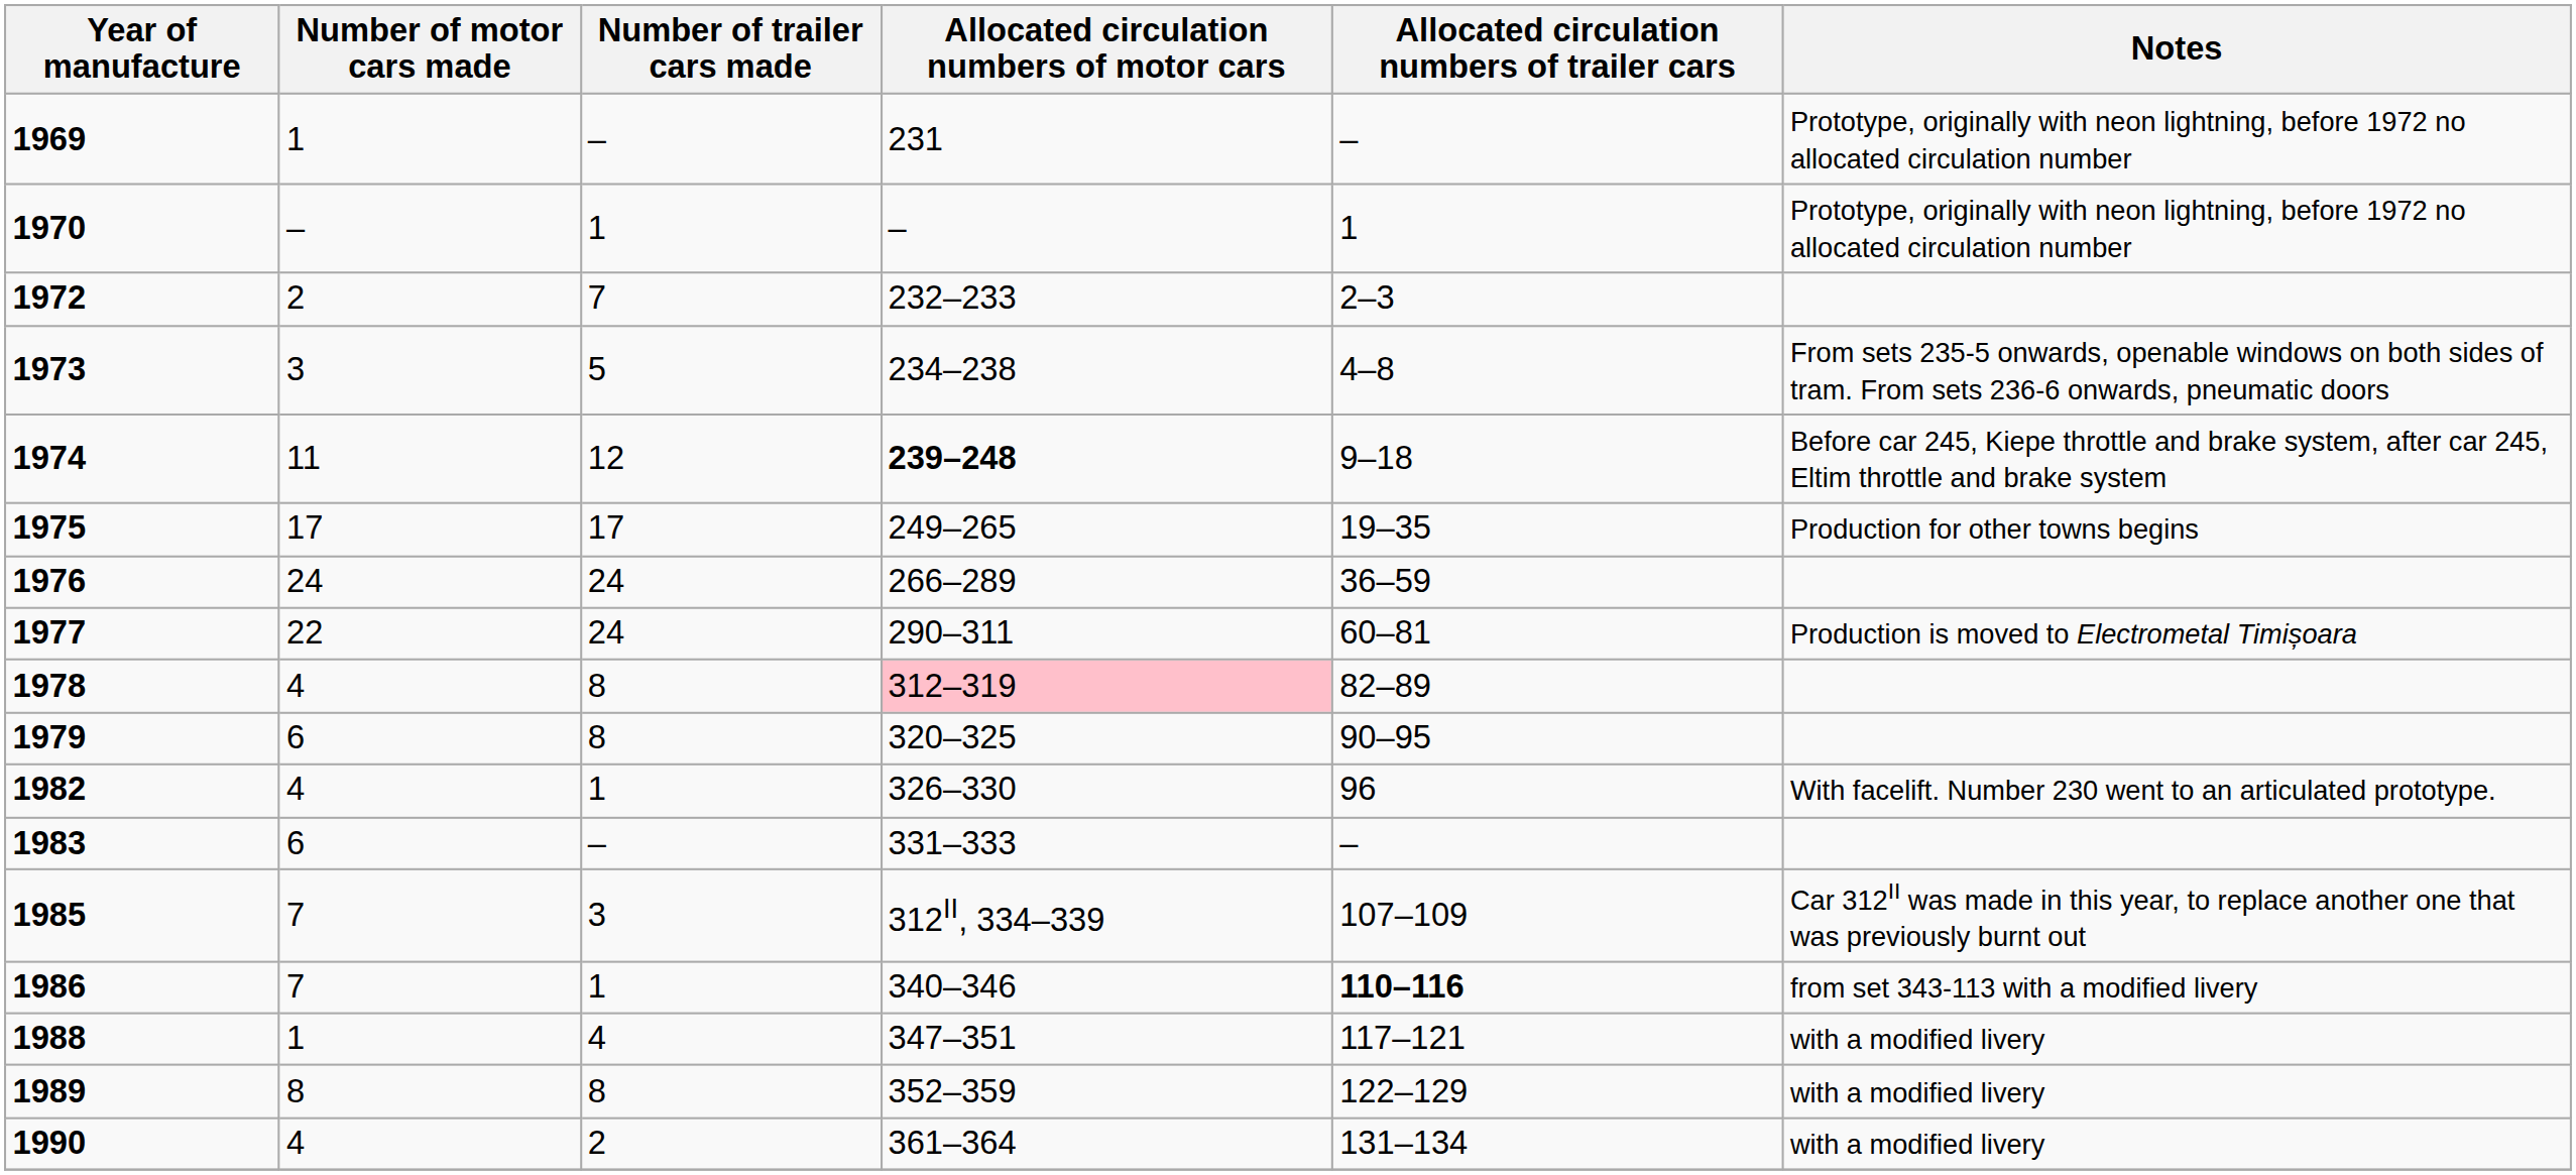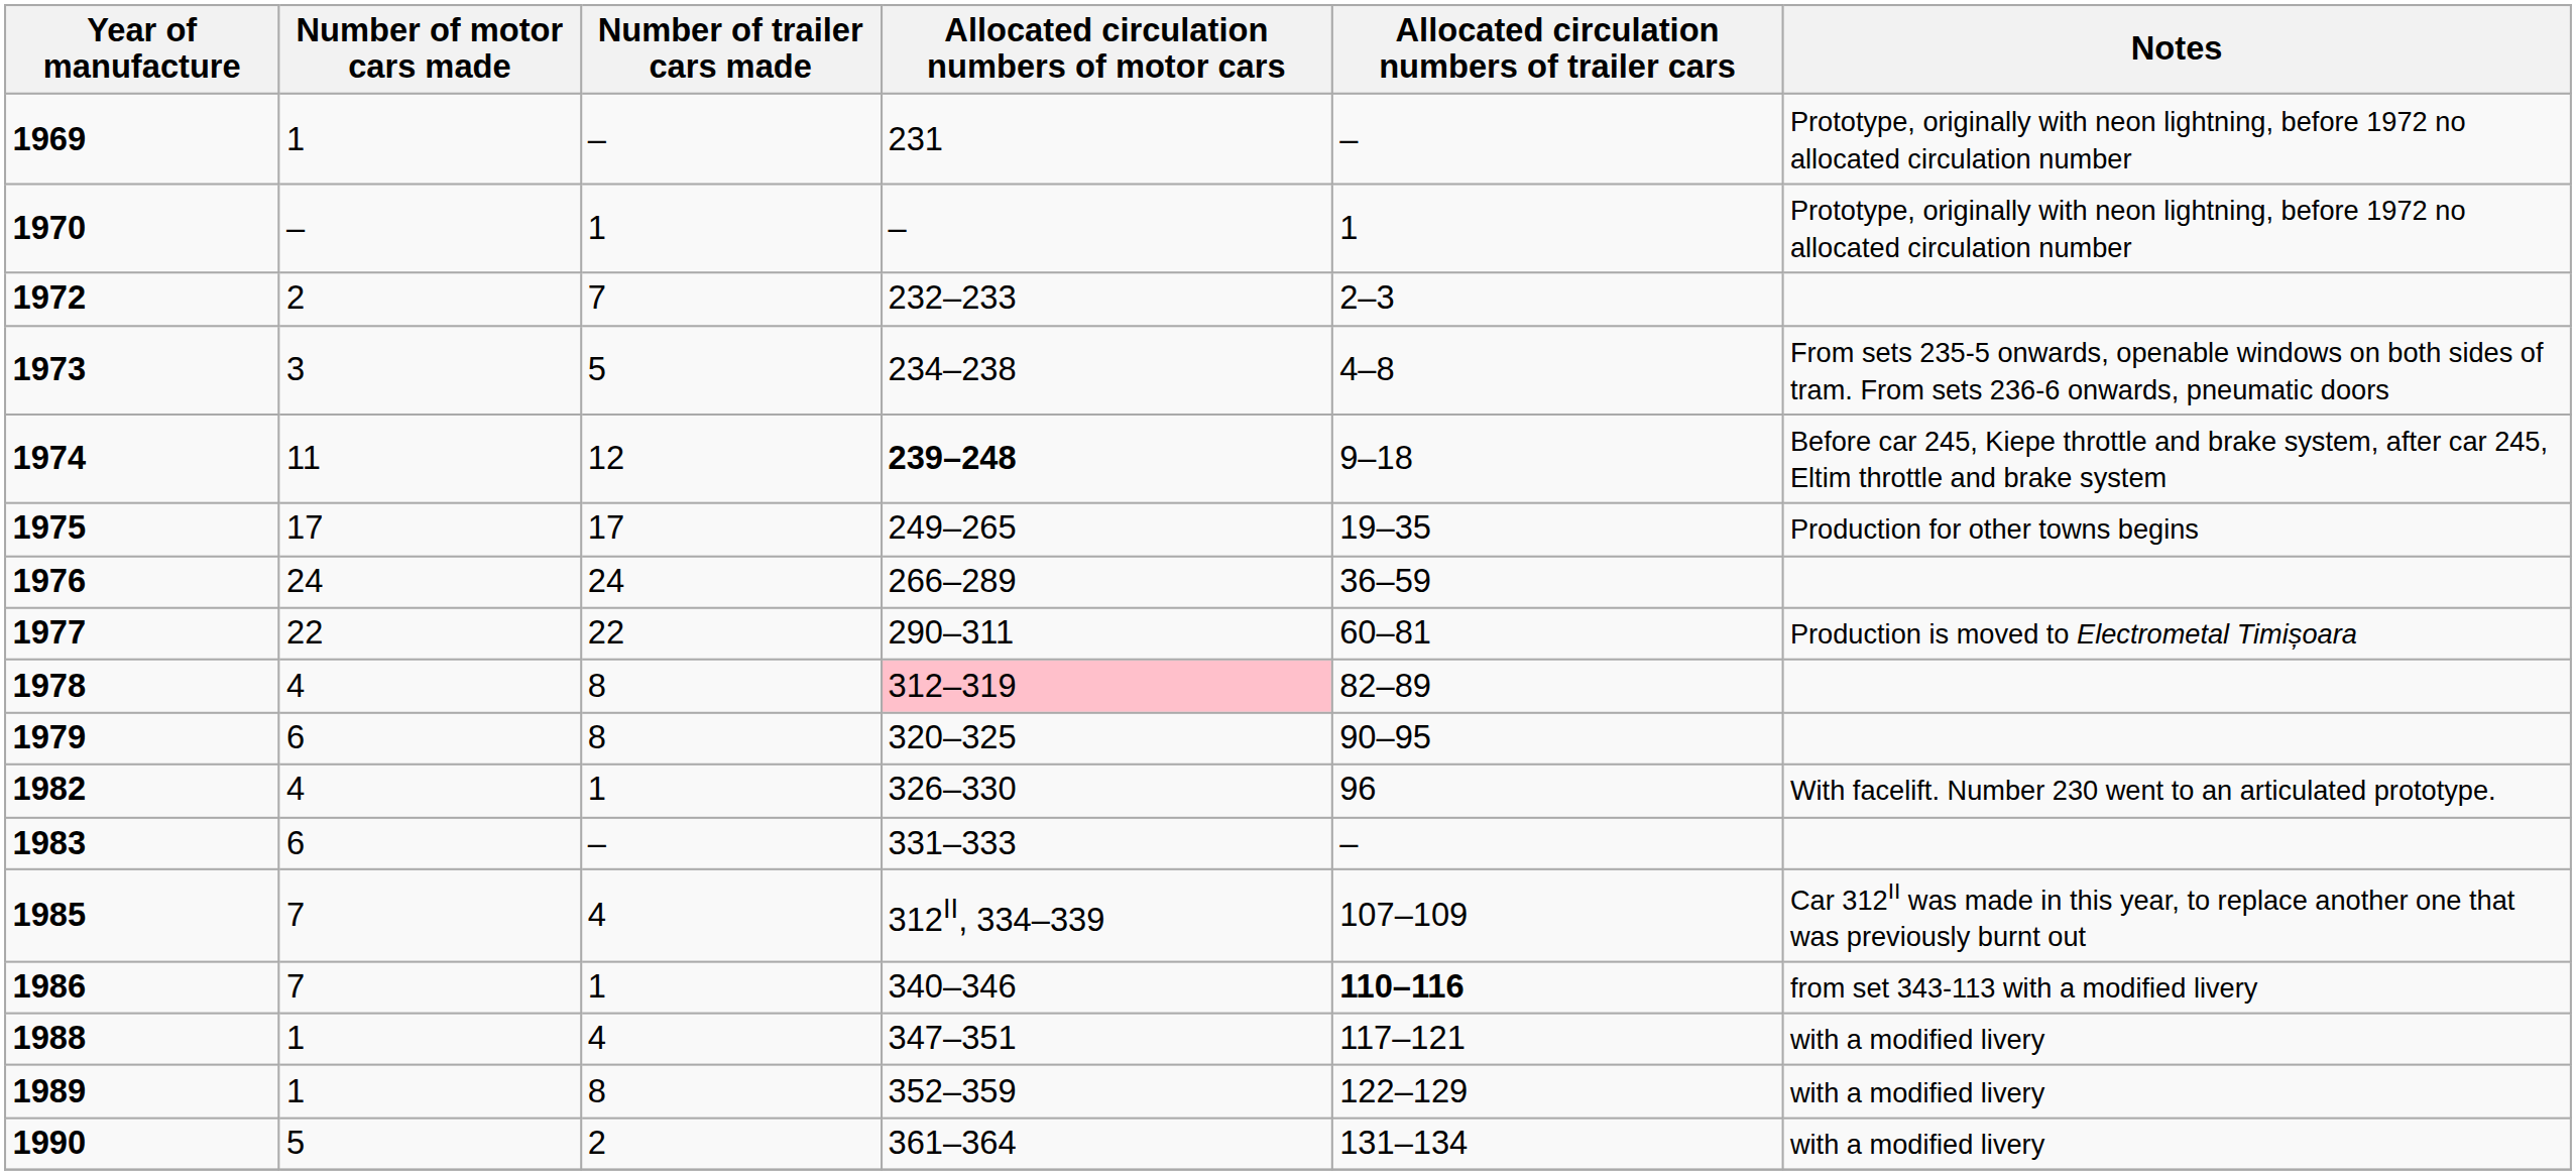1977 | Number of trailer cars made: 24 -> 22
1985 | Number of trailer cars made: 3 -> 4
1989 | Number of motor cars made: 8 -> 1
1990 | Number of motor cars made: 4 -> 5
